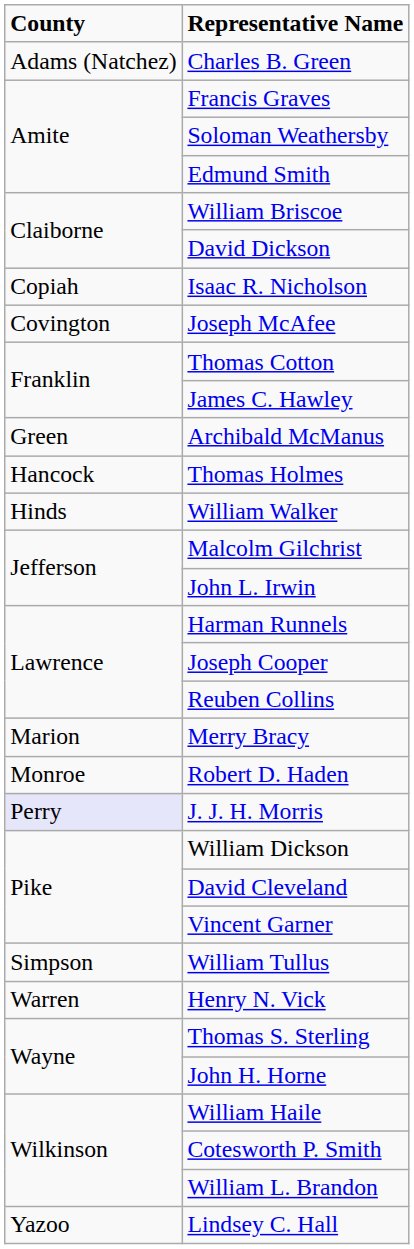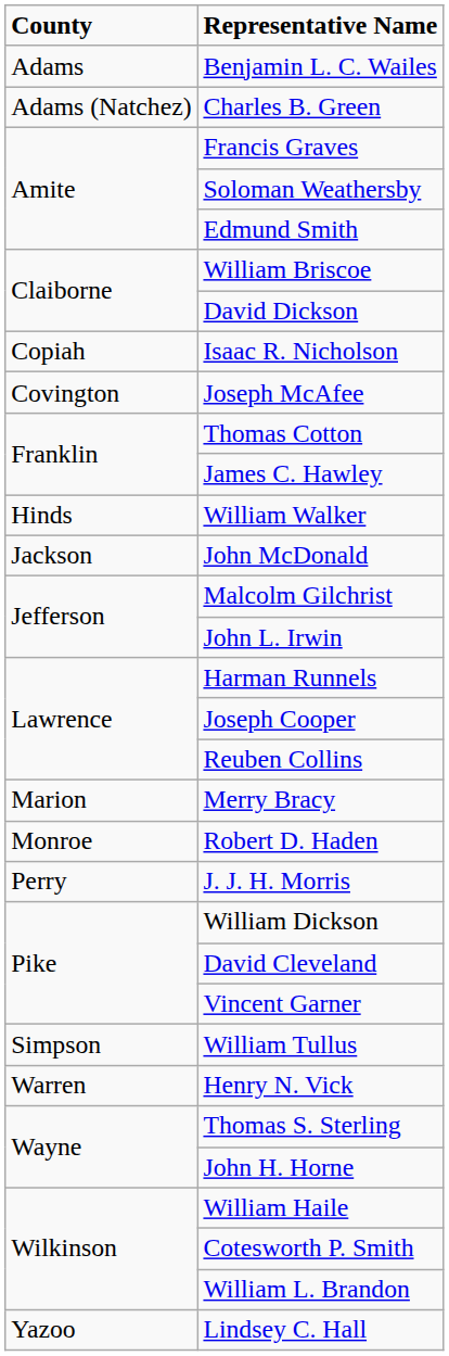+ row: Adams | Benjamin L. C. Wailes
- row: Green | Archibald McManus
- row: Hancock | Thomas Holmes
+ row: Jackson | John McDonald
J. J. H. Morris | County: lavender background -> no background
